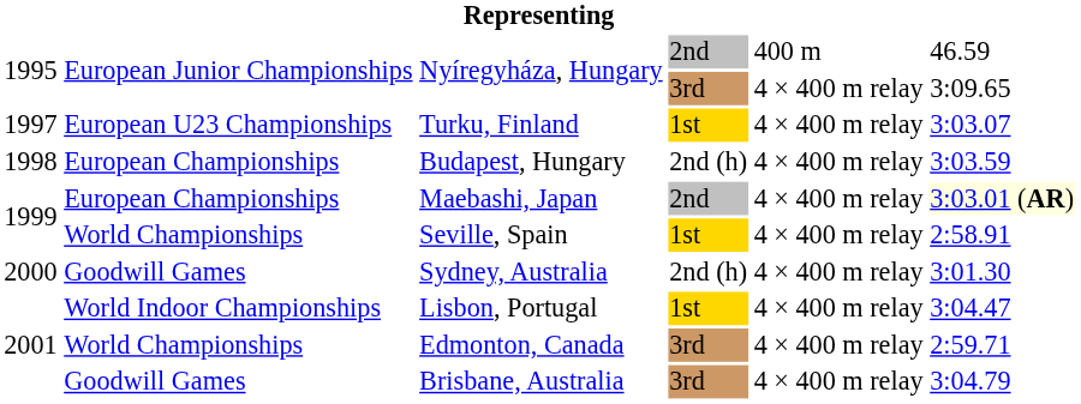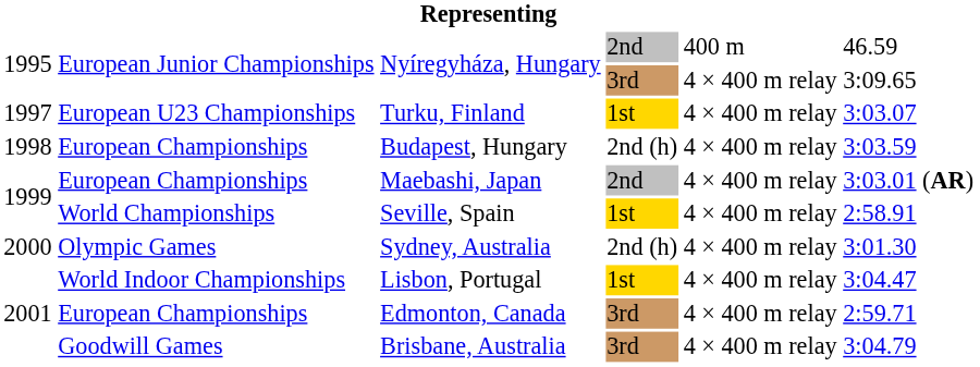Maebashi, Japan | column 6: lightyellow background -> no background
Sydney, Australia | column 2: Goodwill Games -> Olympic Games
Edmonton, Canada | column 2: World Championships -> European Championships
